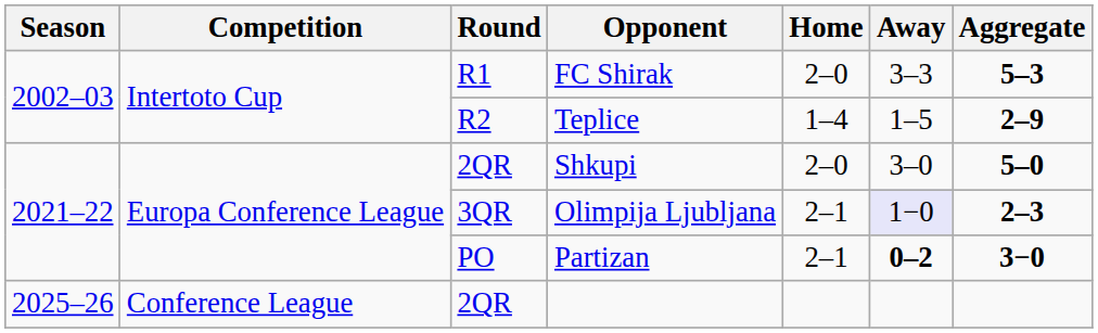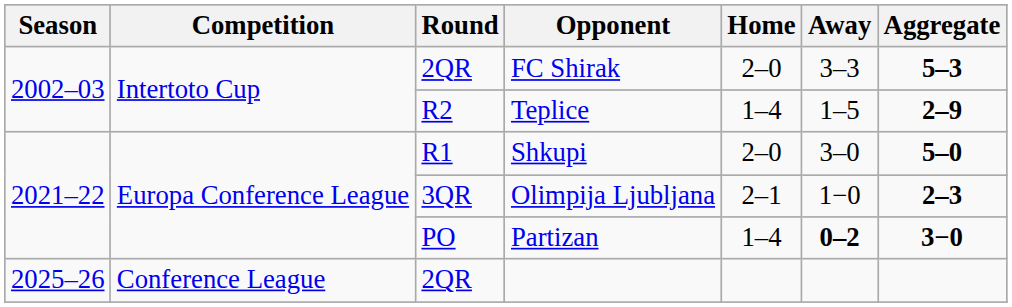FC Shirak | Round: R1 -> 2QR
Shkupi | Round: 2QR -> R1
Olimpija Ljubljana | Away: lavender background -> no background
Partizan | Home: 2–1 -> 1–4
